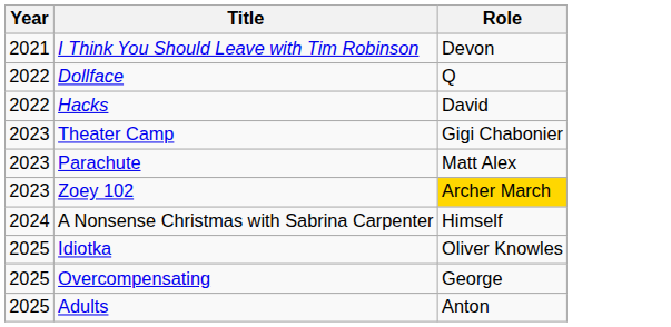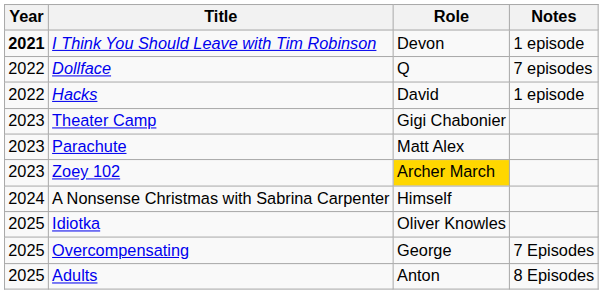+ column: Notes | 1 episode | 7 episodes | 1 episode | 7 Episodes | 8 Episodes
I Think You Should Leave with Tim Robinson | Year: normal -> bold
